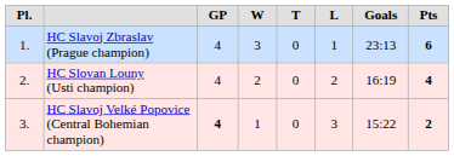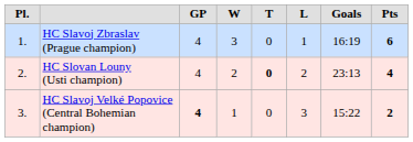HC Slavoj Zbraslav (Prague champion) | column 7: 23:13 -> 16:19
HC Slovan Louny (Usti champion) | column 5: normal -> bold
HC Slovan Louny (Usti champion) | column 7: 16:19 -> 23:13
